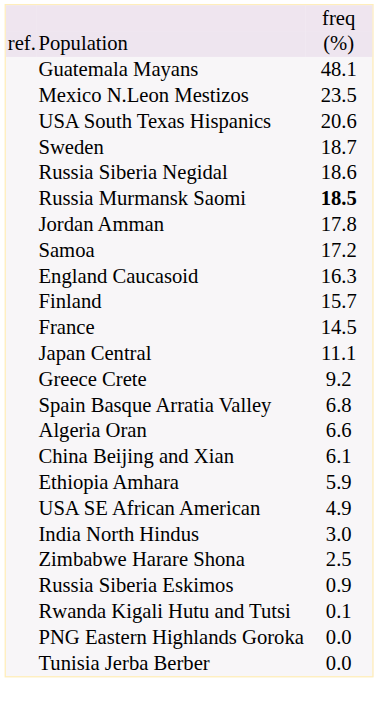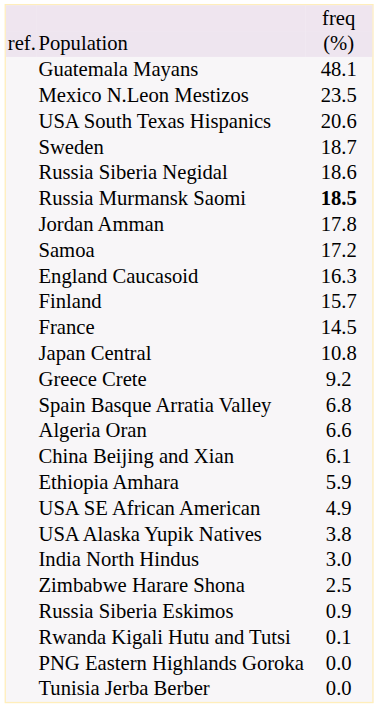Japan Central | column 3: 11.1 -> 10.8
+ row: USA Alaska Yupik Natives | 3.8
